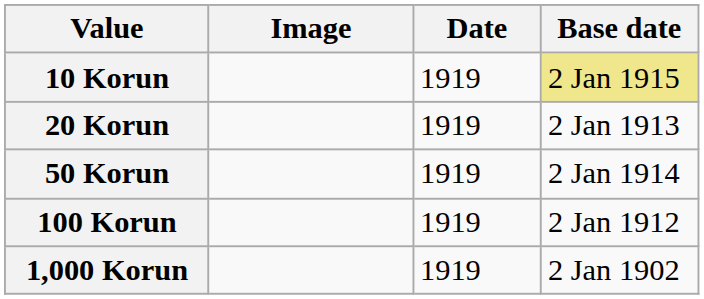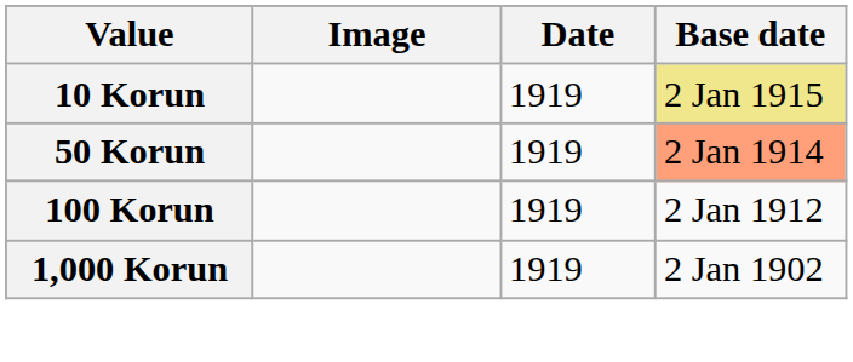- row: 20 Korun | 1919 | 2 Jan 1913
50 Korun | Base date: no background -> lightsalmon background
